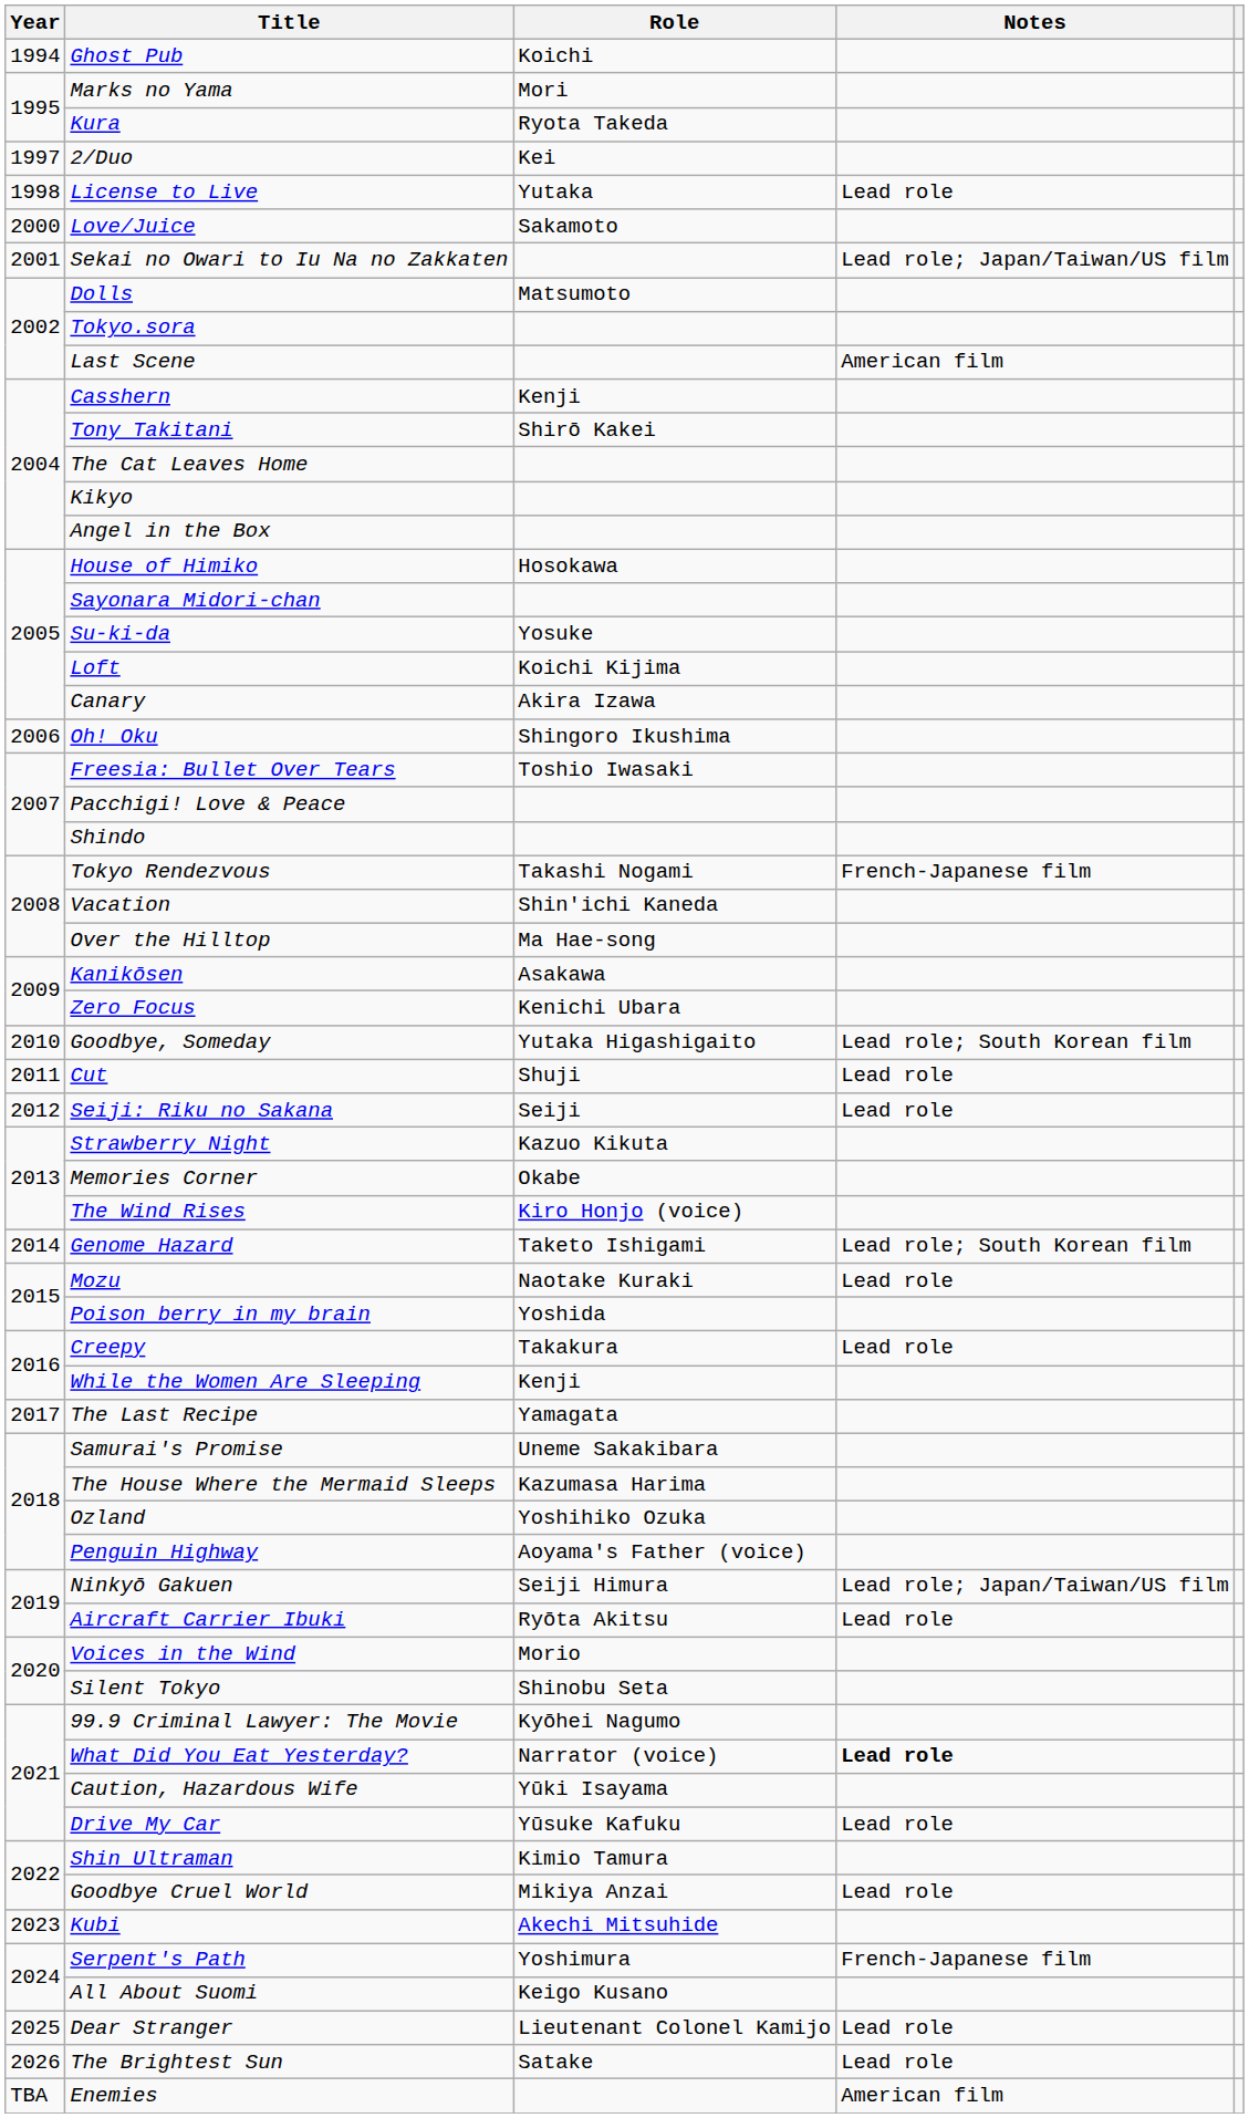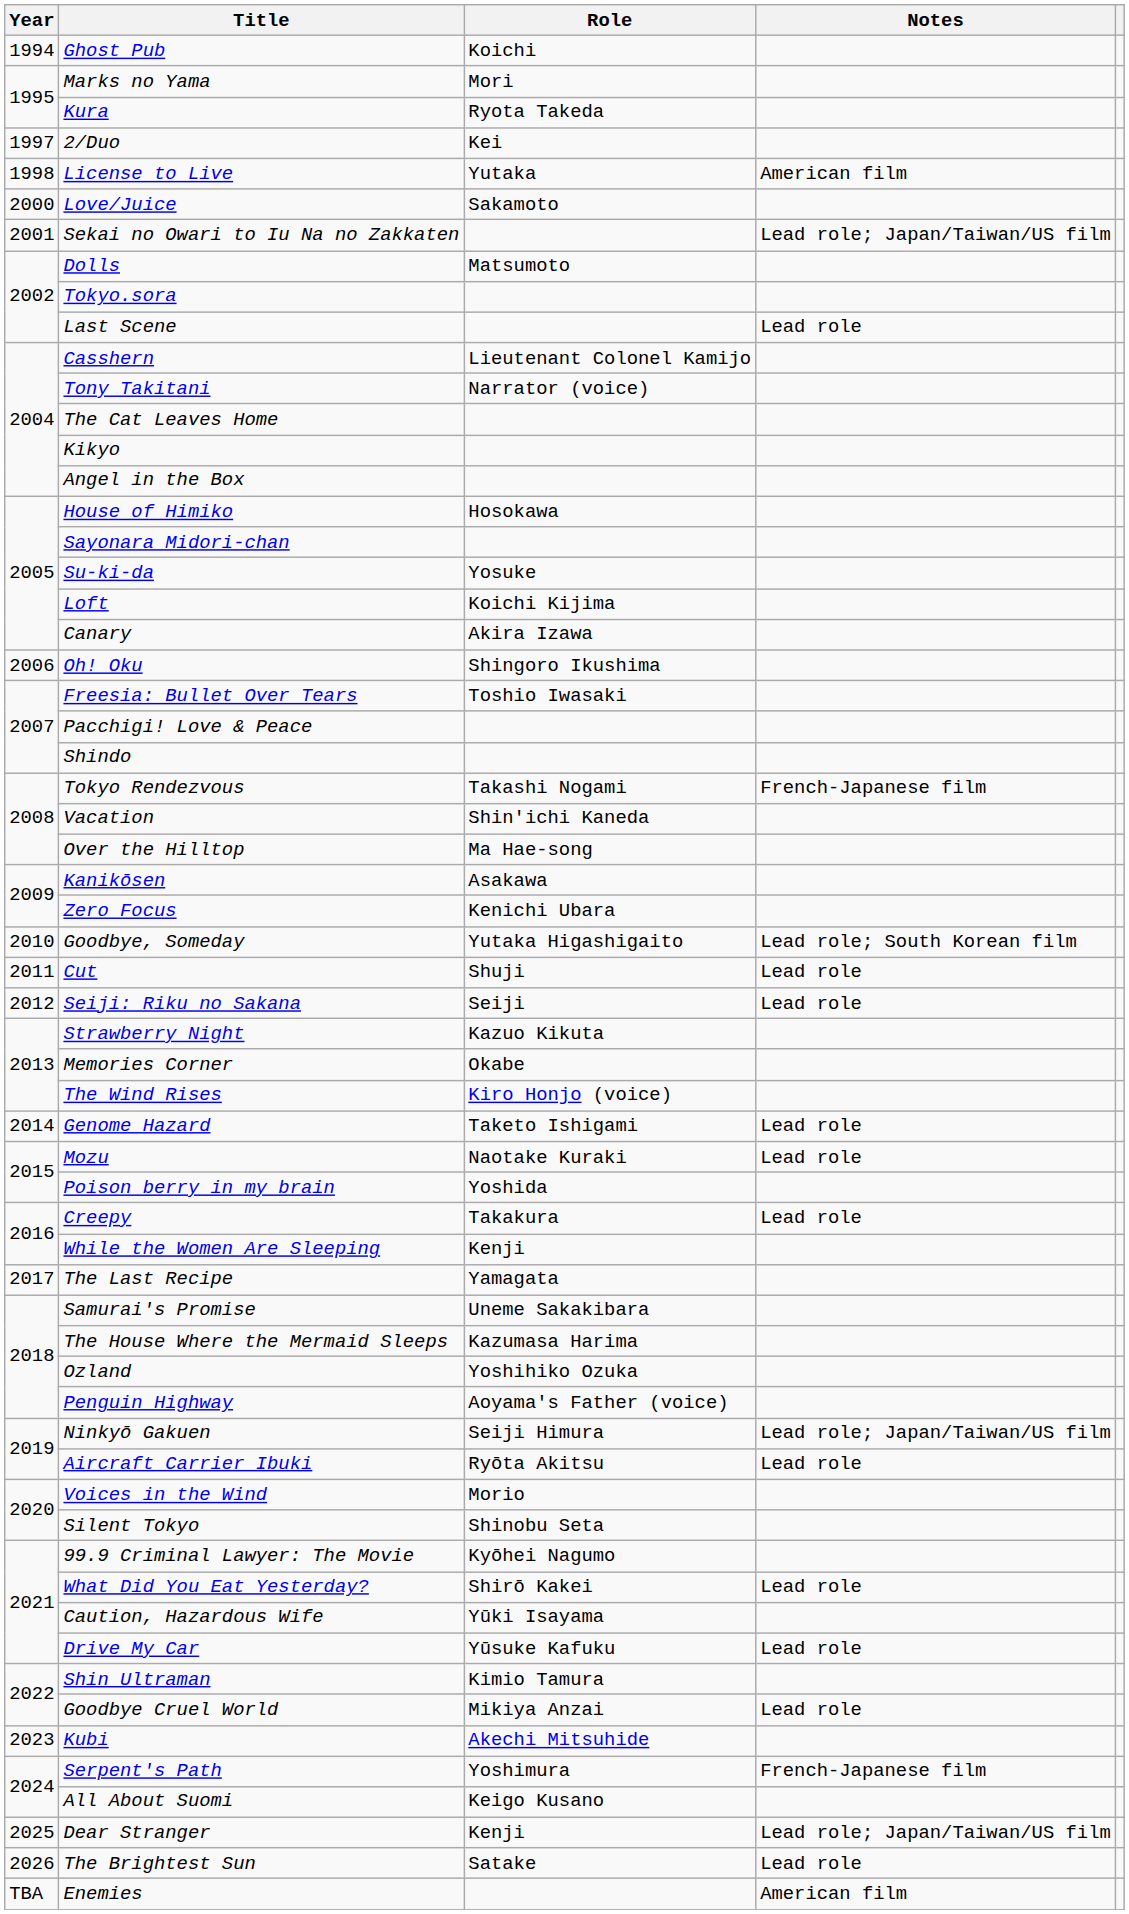License to Live | Notes: Lead role -> American film
Last Scene | Notes: American film -> Lead role
Casshern | Role: Kenji -> Lieutenant Colonel Kamijo
Tony Takitani | Role: Shirō Kakei -> Narrator (voice)
Genome Hazard | Notes: Lead role; South Korean film -> Lead role
What Did You Eat Yesterday? | Role: Narrator (voice) -> Shirō Kakei
What Did You Eat Yesterday? | Notes: bold -> normal
Dear Stranger | Role: Lieutenant Colonel Kamijo -> Kenji
Dear Stranger | Notes: Lead role -> Lead role; Japan/Taiwan/US film
